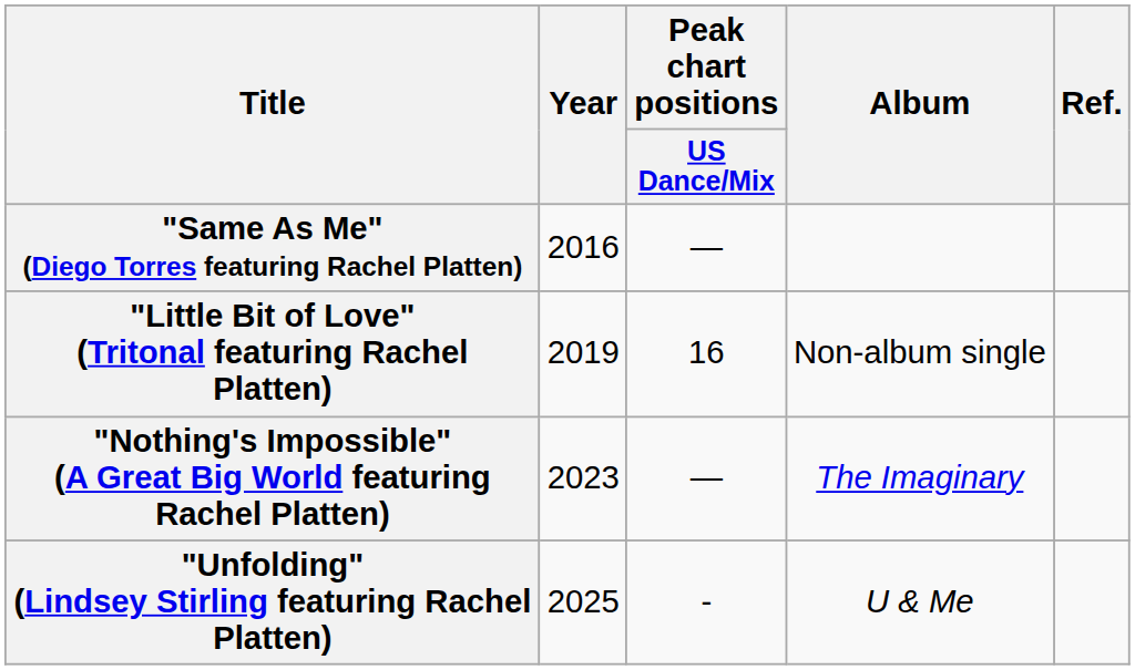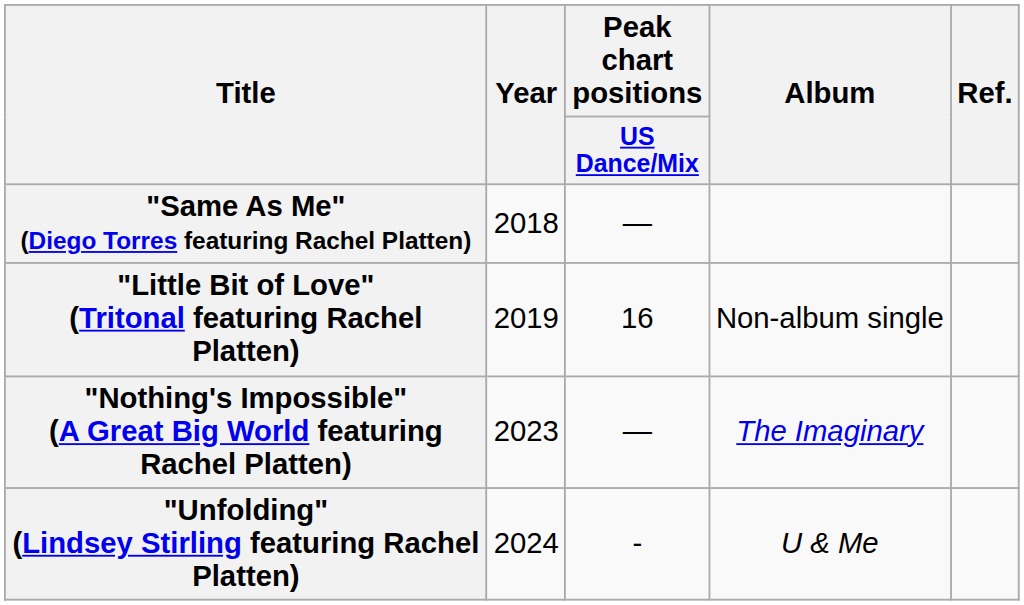"Same As Me" (Diego Torres featuring Rachel Platten) | Year: 2016 -> 2018
"Unfolding" (Lindsey Stirling featuring Rachel Platten) | Year: 2025 -> 2024
